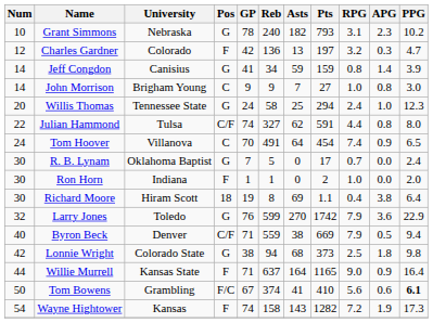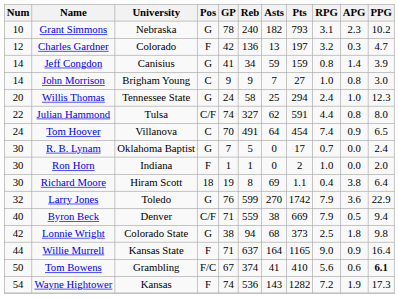Wayne Hightower | Reb: 158 -> 536
